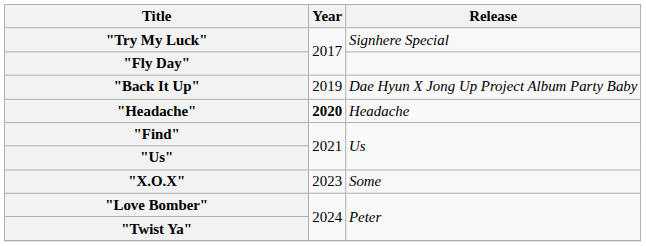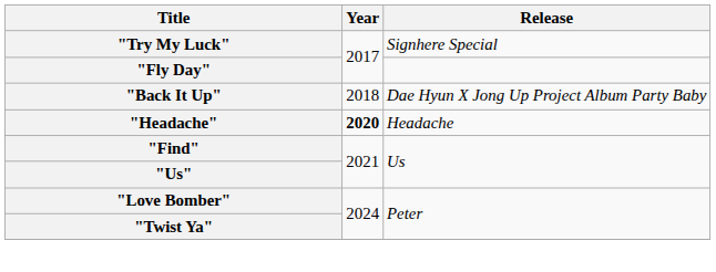"Back It Up" | Year: 2019 -> 2018
- row: "X.O.X" | 2023 | Some
